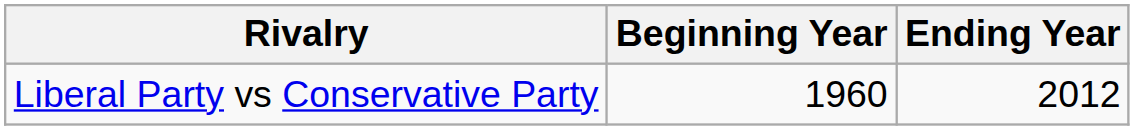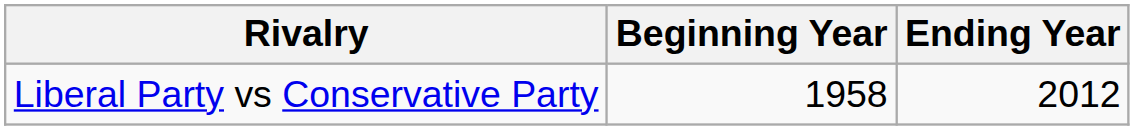Liberal Party vs Conservative Party | Beginning Year: 1960 -> 1958
